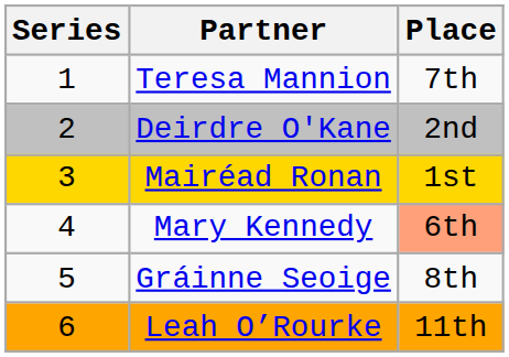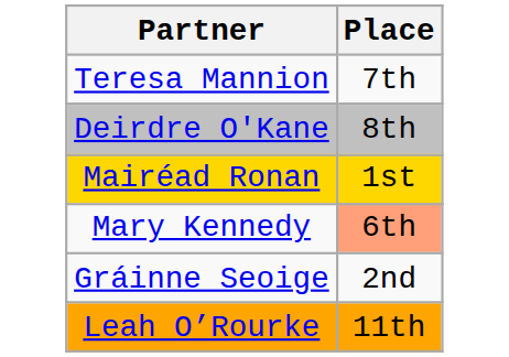- column: Series | 1 | 2 | 3 | 4 | 5 | 6
Deirdre O'Kane | Place: 2nd -> 8th
Gráinne Seoige | Place: 8th -> 2nd
